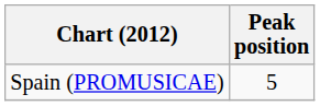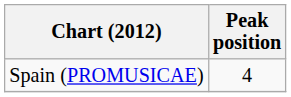Spain (PROMUSICAE) | Peak position: 5 -> 4
